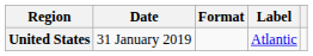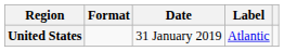columns swapped: Date <-> Format
